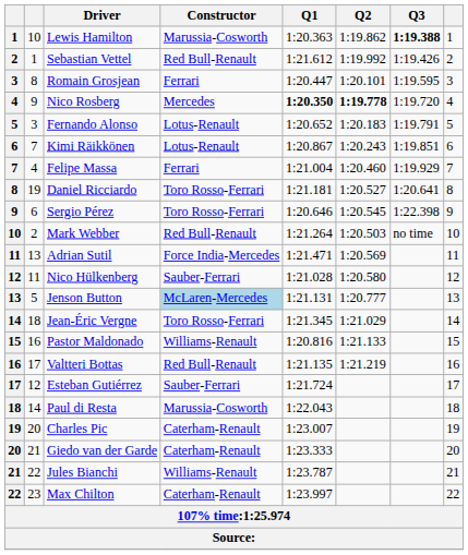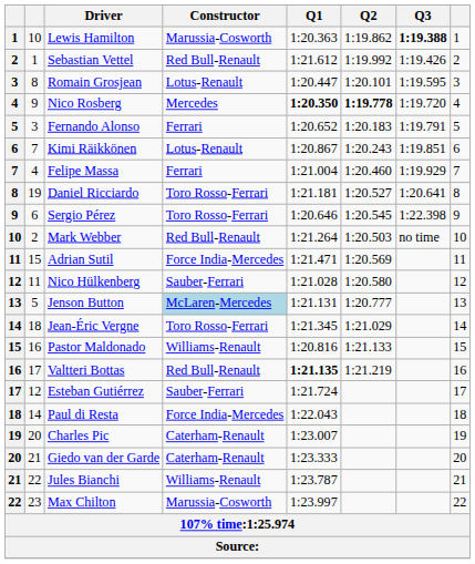Romain Grosjean | Constructor: Ferrari -> Lotus-Renault
Fernando Alonso | Constructor: Lotus-Renault -> Ferrari
Adrian Sutil | column 2: 13 -> 15
Valtteri Bottas | Q1: normal -> bold
Paul di Resta | Constructor: Marussia-Cosworth -> Force India-Mercedes
Max Chilton | Constructor: Caterham-Renault -> Marussia-Cosworth
